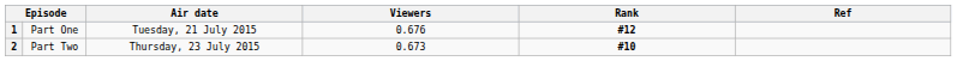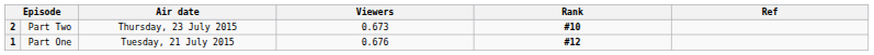rows swapped: 1 <-> 2
